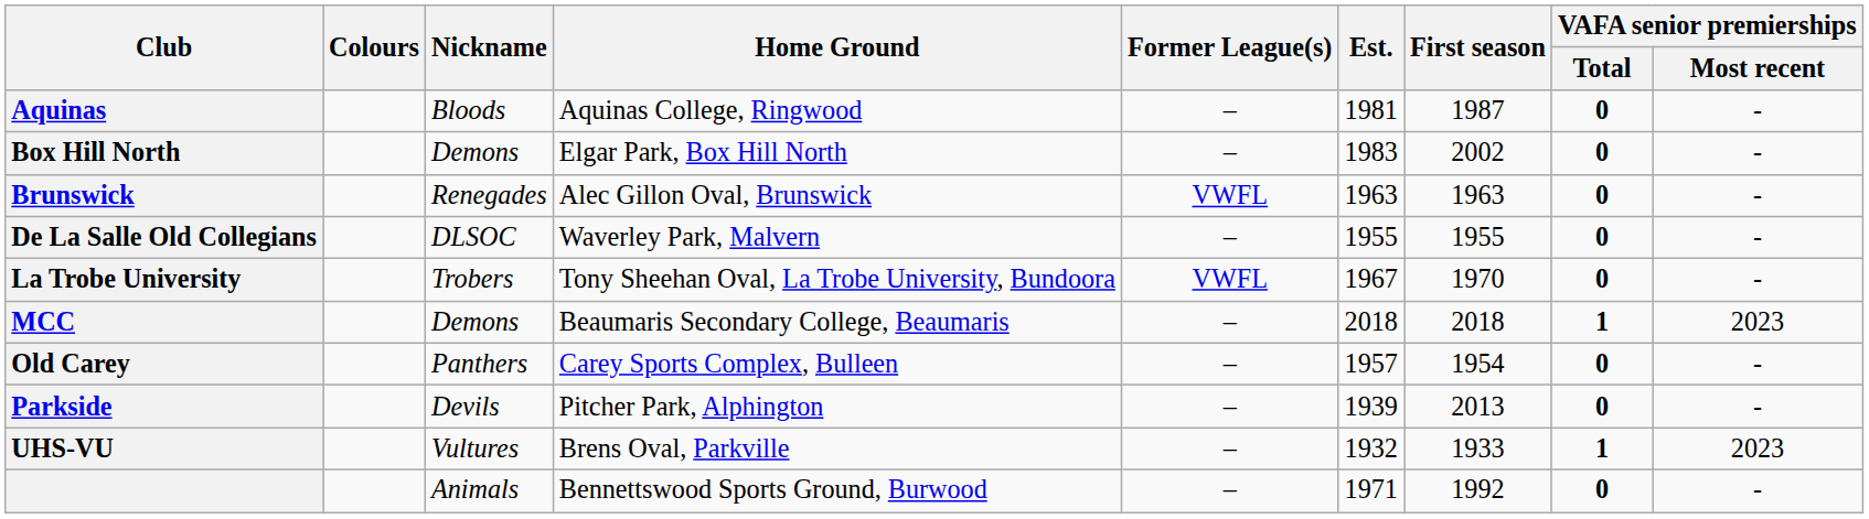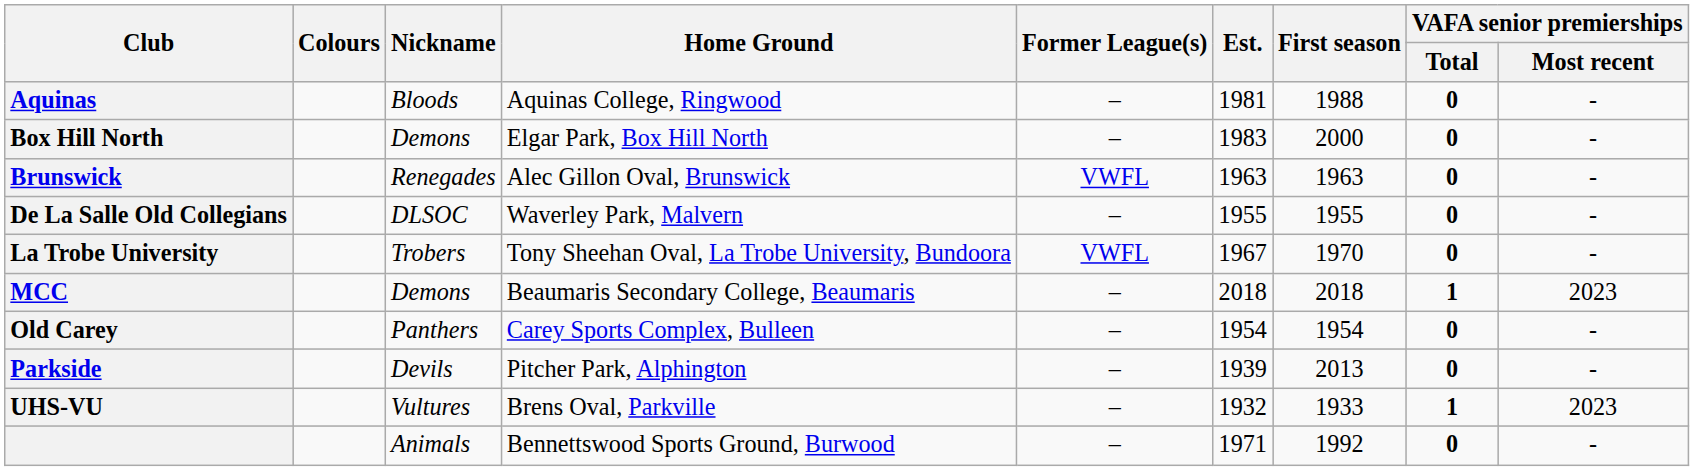Aquinas | First season: 1987 -> 1988
Box Hill North | First season: 2002 -> 2000
Old Carey | Est.: 1957 -> 1954
